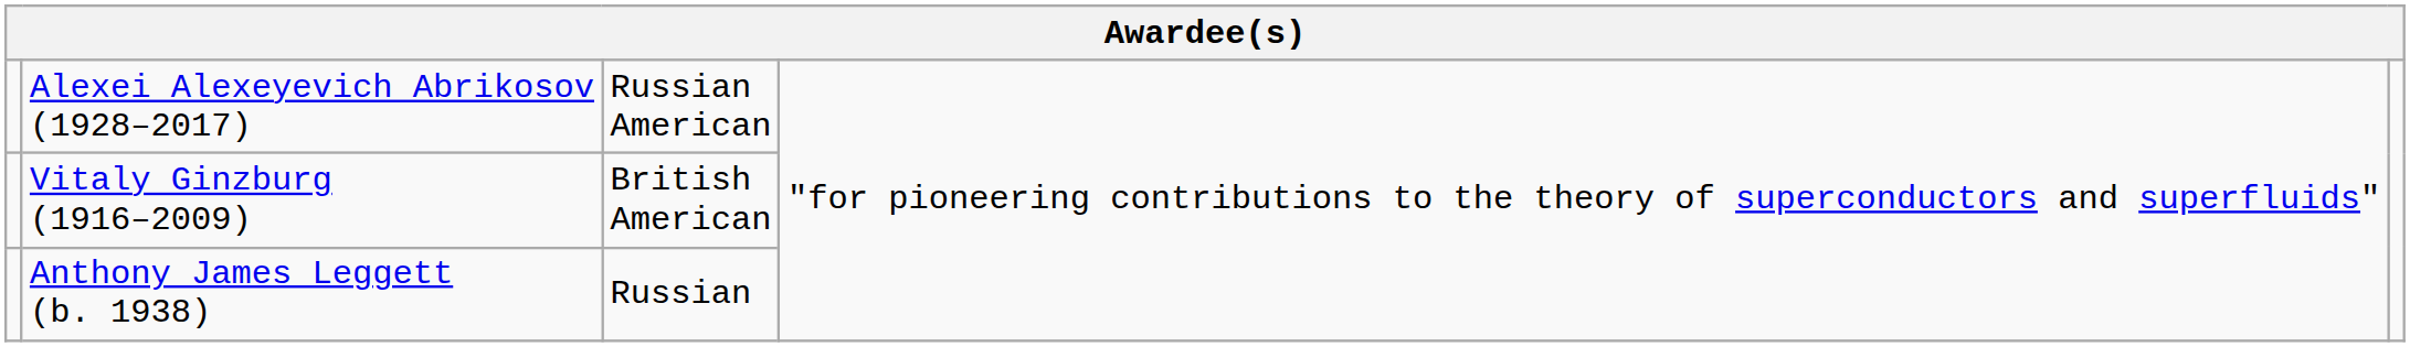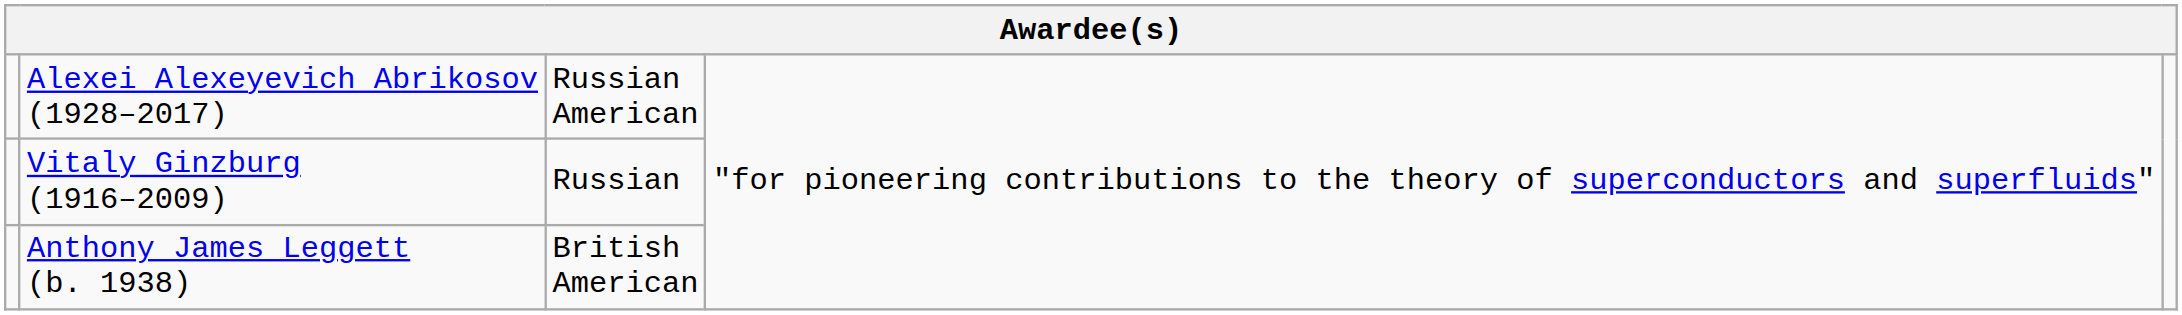Vitaly Ginzburg (1916–2009) | column 3: British American -> Russian
Anthony James Leggett (b. 1938) | column 3: Russian -> British American
